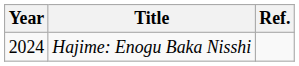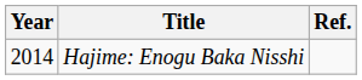Hajime: Enogu Baka Nisshi | Year: 2024 -> 2014
